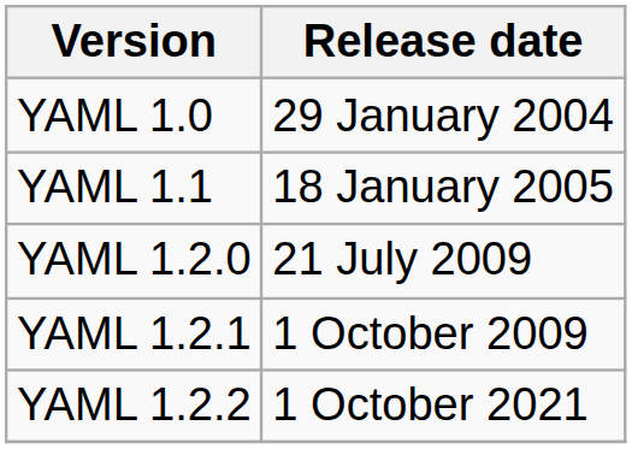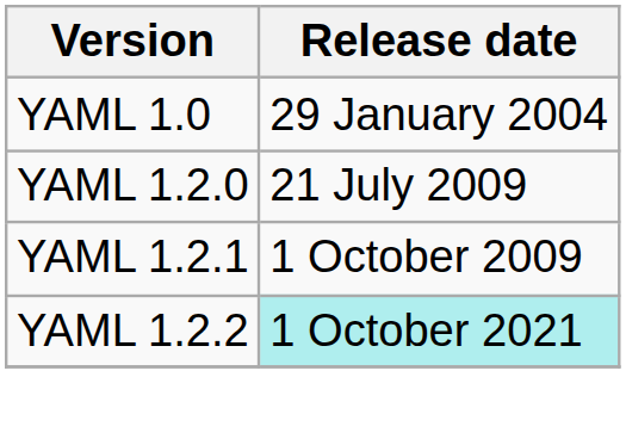- row: YAML 1.1 | 18 January 2005
YAML 1.2.2 | Release date: no background -> paleturquoise background
